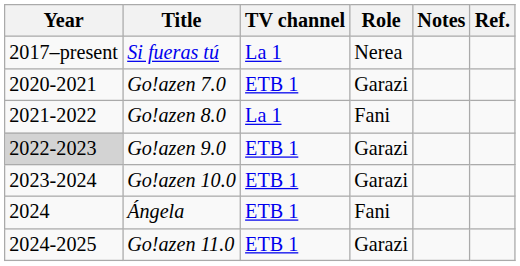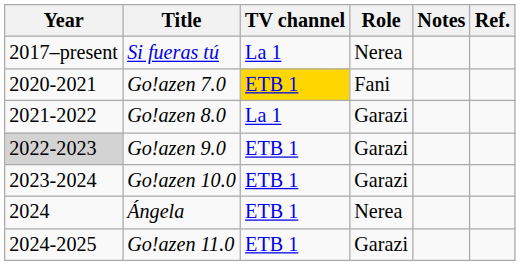Go!azen 7.0 | TV channel: no background -> gold background
Go!azen 7.0 | Role: Garazi -> Fani
Go!azen 8.0 | Role: Fani -> Garazi
Ángela | Role: Fani -> Nerea
